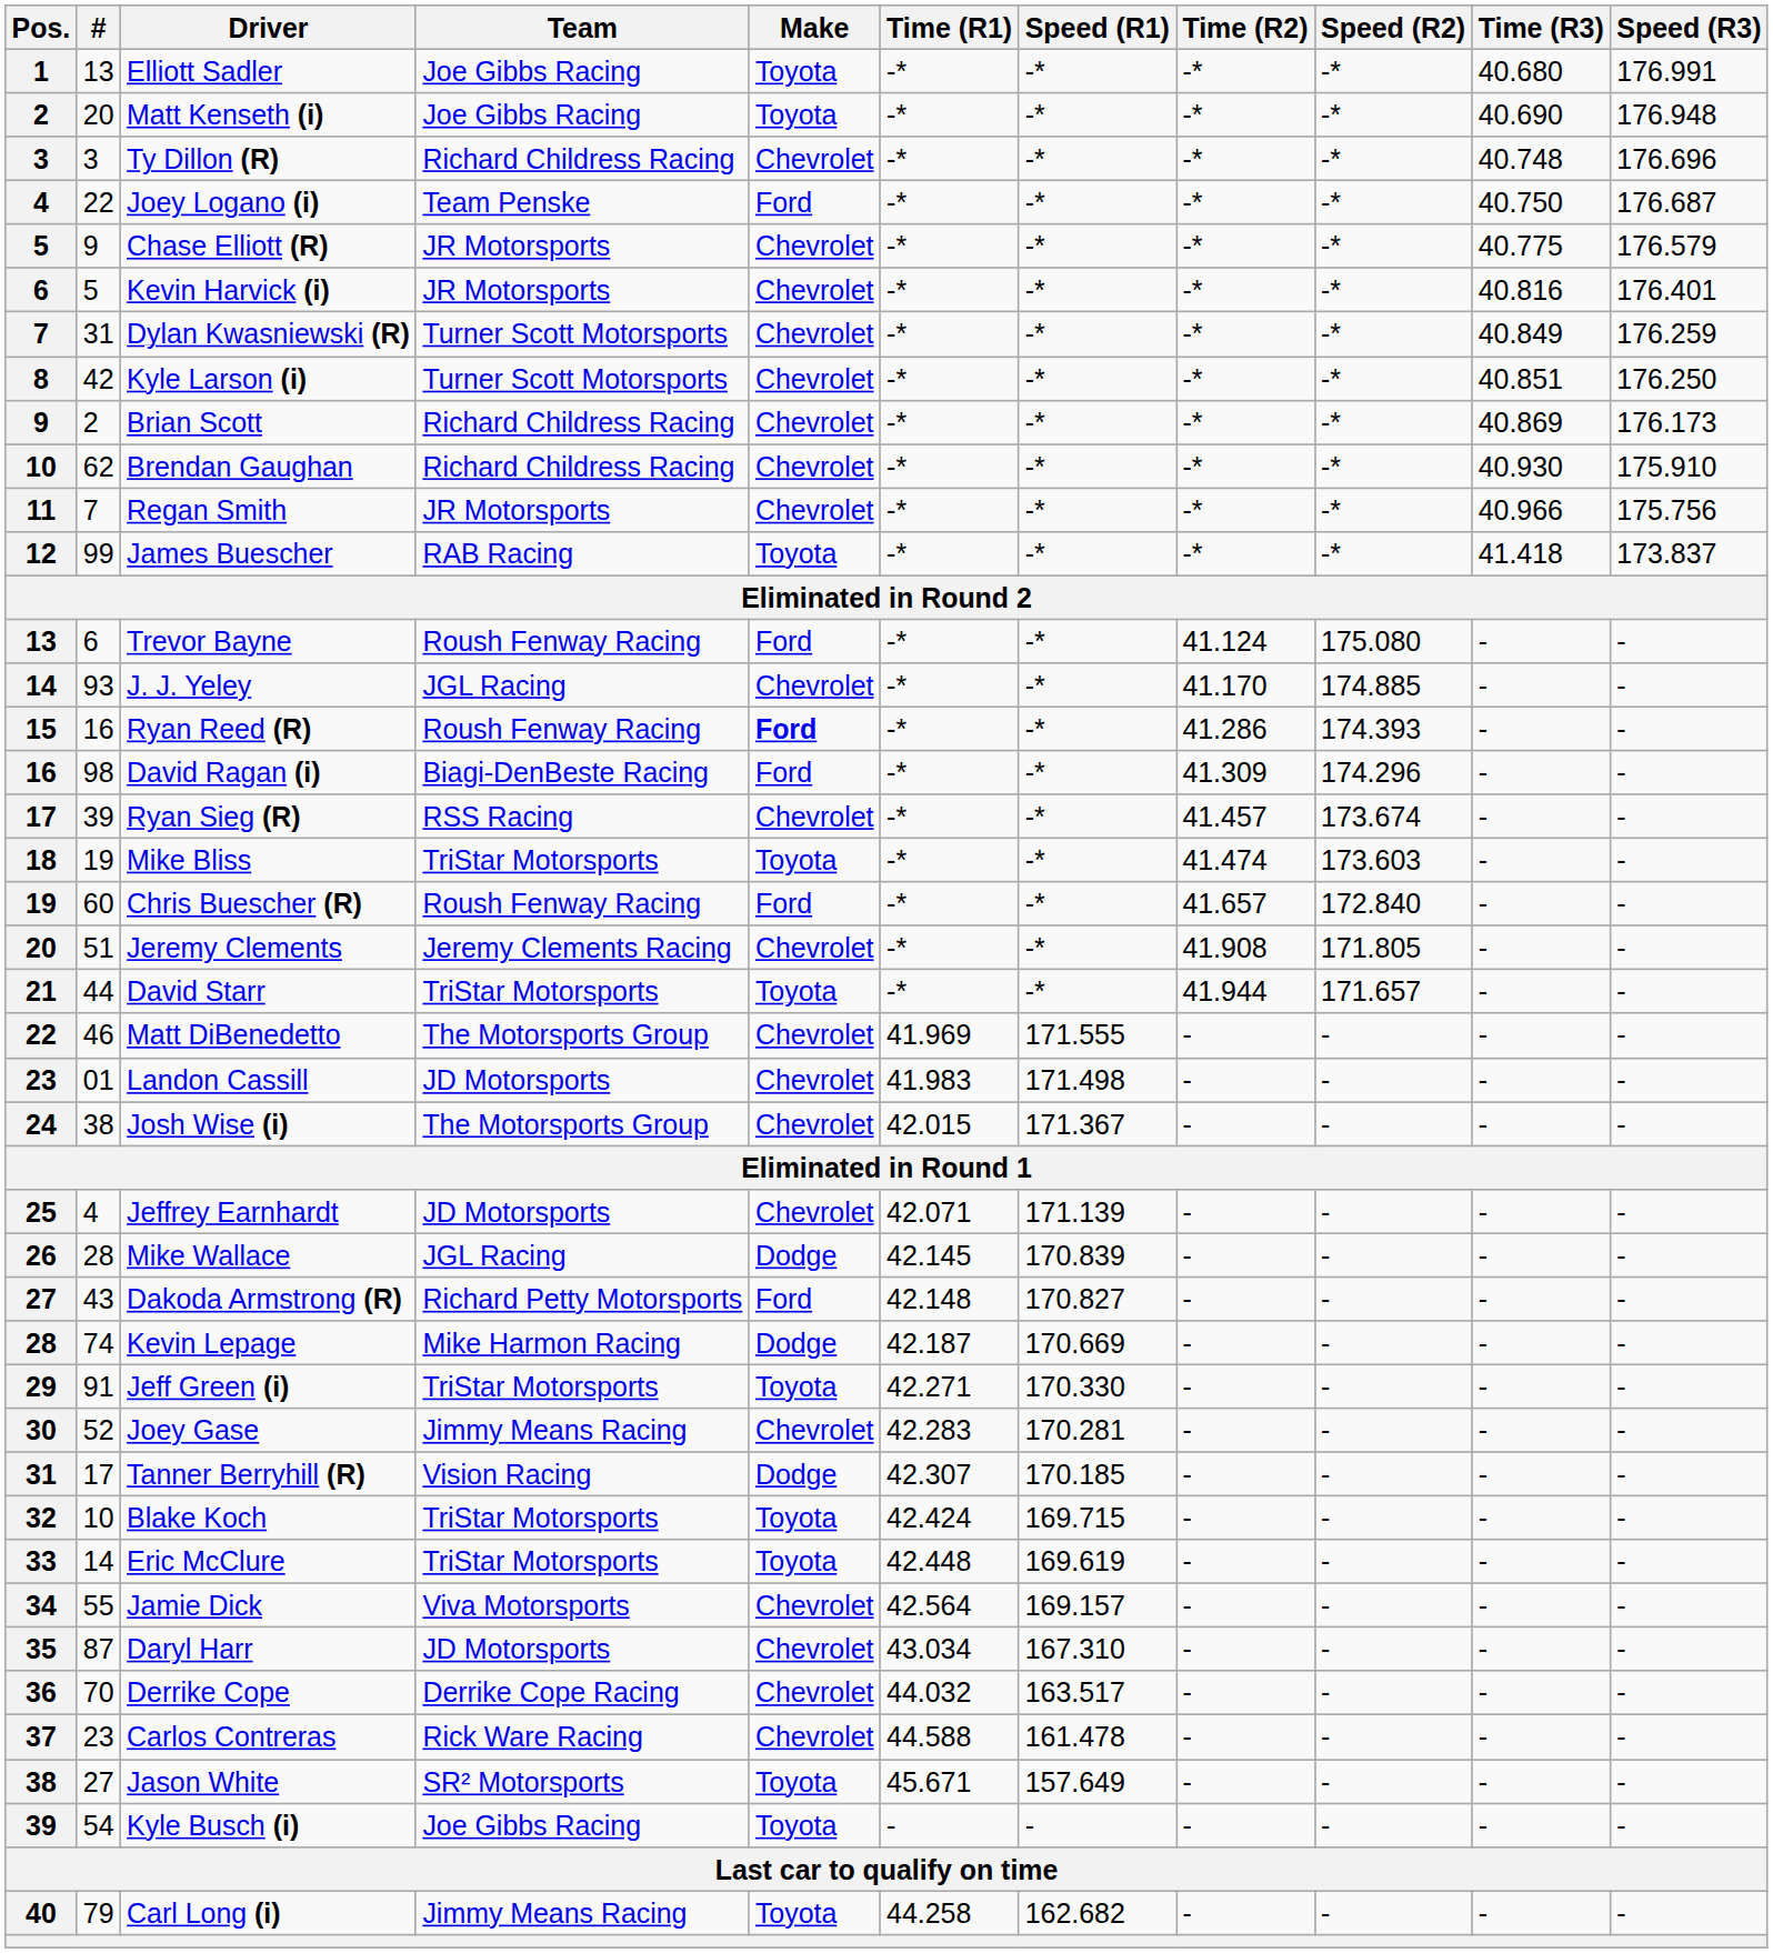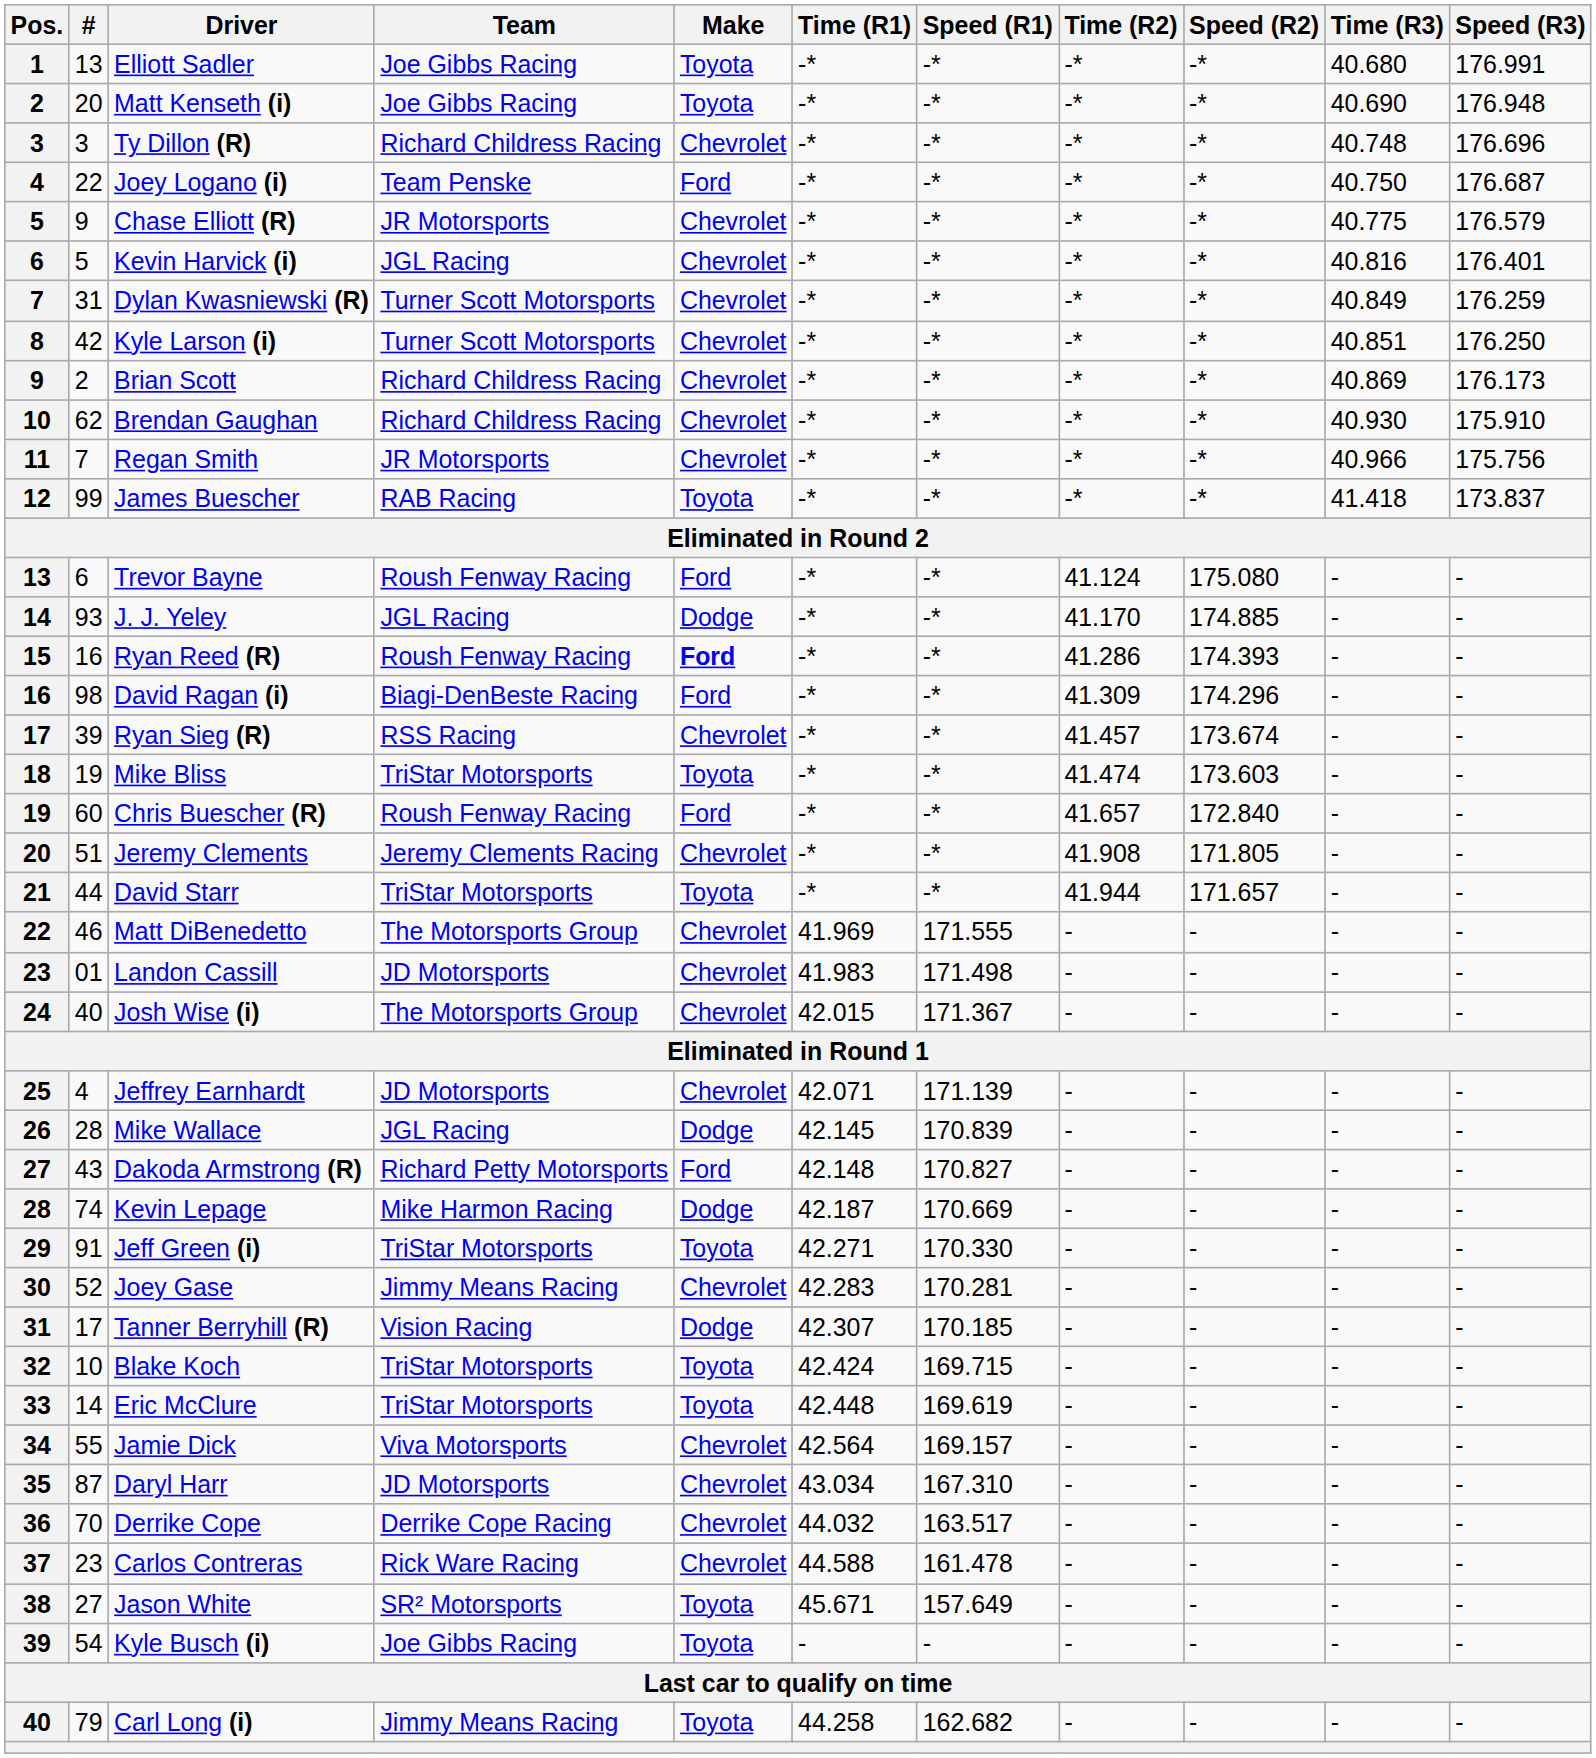Kevin Harvick (i) | Team: JR Motorsports -> JGL Racing
J. J. Yeley | Make: Chevrolet -> Dodge
Josh Wise (i) | #: 38 -> 40
